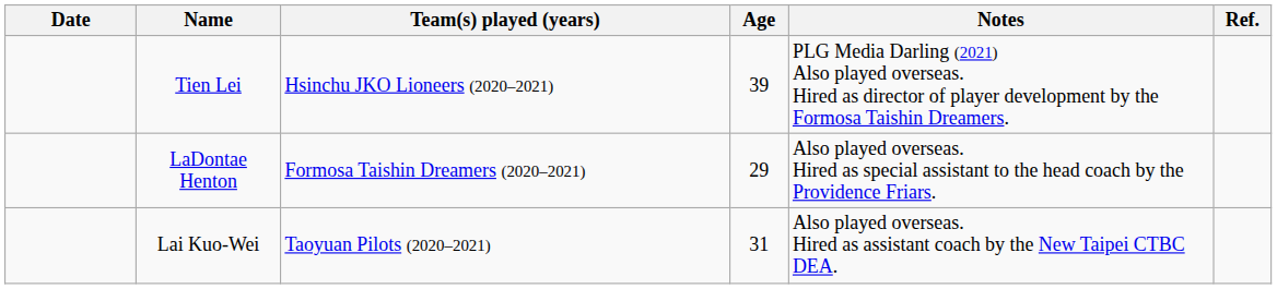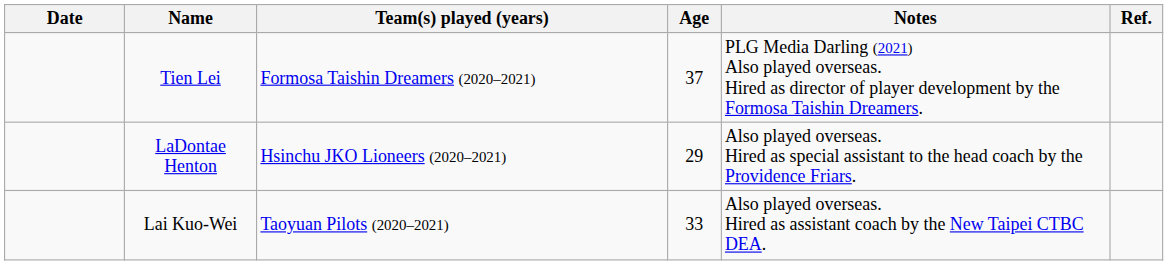Tien Lei | Team(s) played (years): Hsinchu JKO Lioneers (2020–2021) -> Formosa Taishin Dreamers (2020–2021)
Tien Lei | Age: 39 -> 37
LaDontae Henton | Team(s) played (years): Formosa Taishin Dreamers (2020–2021) -> Hsinchu JKO Lioneers (2020–2021)
Lai Kuo-Wei | Age: 31 -> 33
